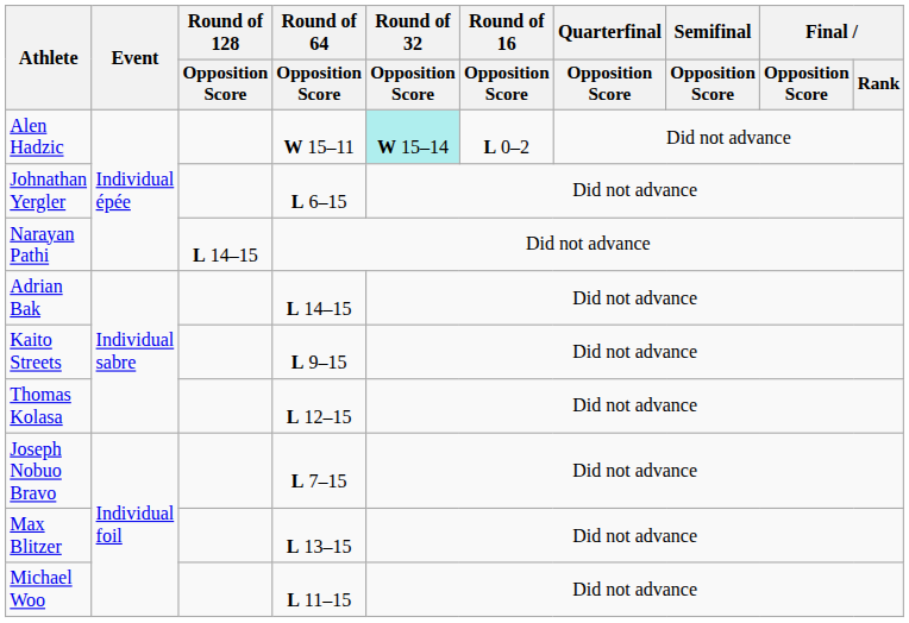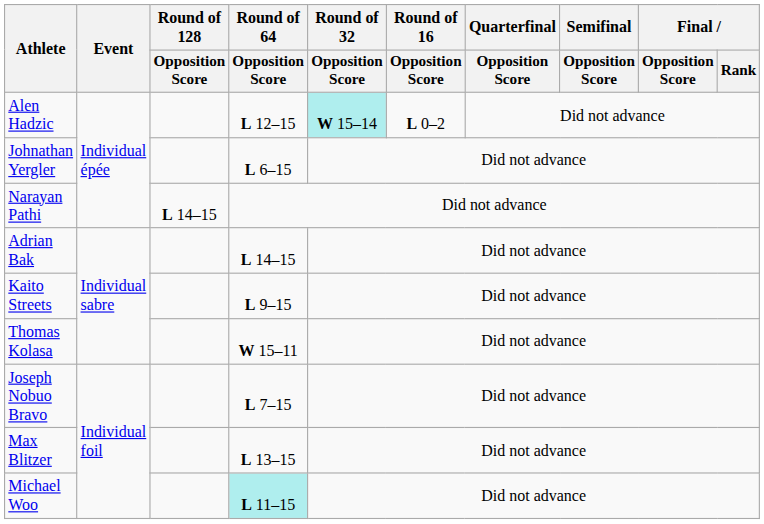Alen Hadzic | Round of 64 / Opposition Score: W 15–11 -> L 12–15
Thomas Kolasa | Round of 64 / Opposition Score: L 12–15 -> W 15–11
Michael Woo | Round of 64 / Opposition Score: no background -> paleturquoise background
